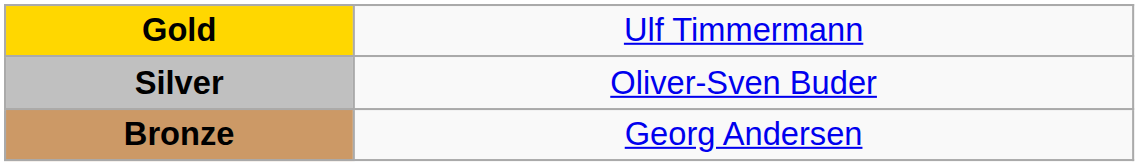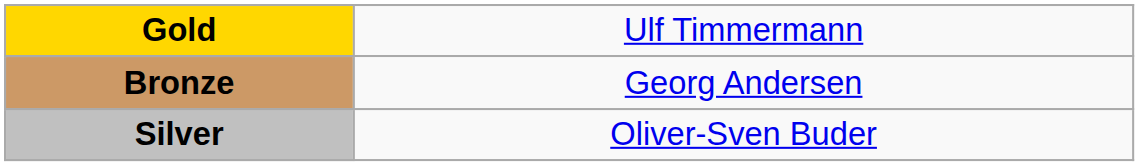rows swapped: Silver <-> Bronze
